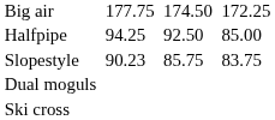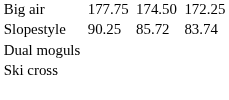- row: Halfpipe | 94.25 | 92.50 | 85.00
Slopestyle | column 3: 90.23 -> 90.25
Slopestyle | column 5: 85.75 -> 85.72
Slopestyle | column 7: 83.75 -> 83.74
